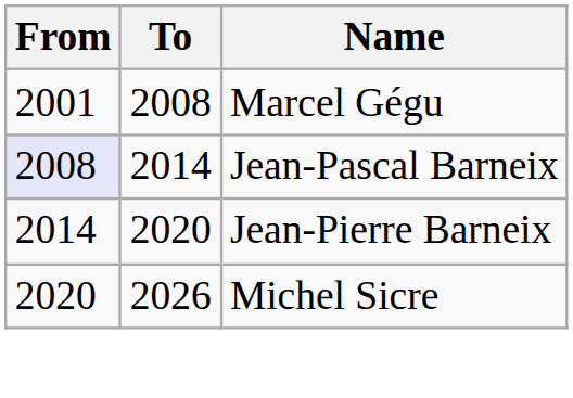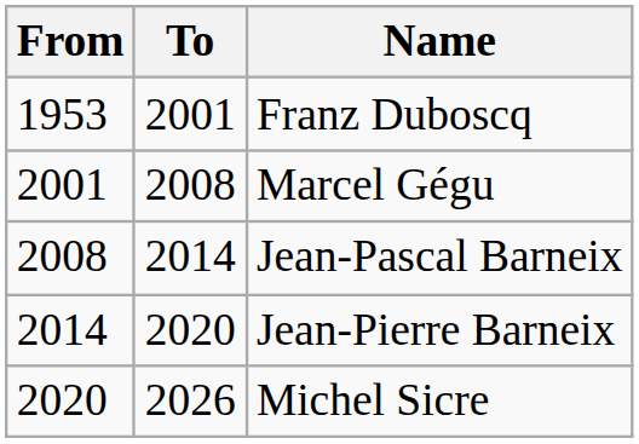+ row: 1953 | 2001 | Franz Duboscq
Jean-Pascal Barneix | From: lavender background -> no background
